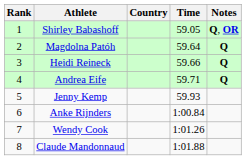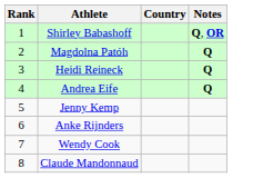- column: Time | 59.05 | 59.64 | 59.66 | 59.71 | 59.93 | 1:00.84 | 1:01.26 | 1:01.88
